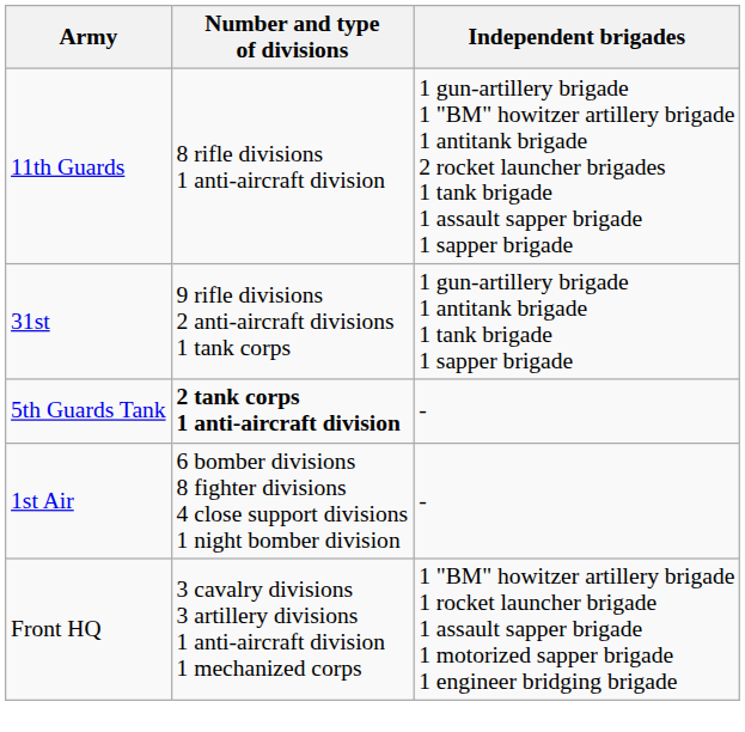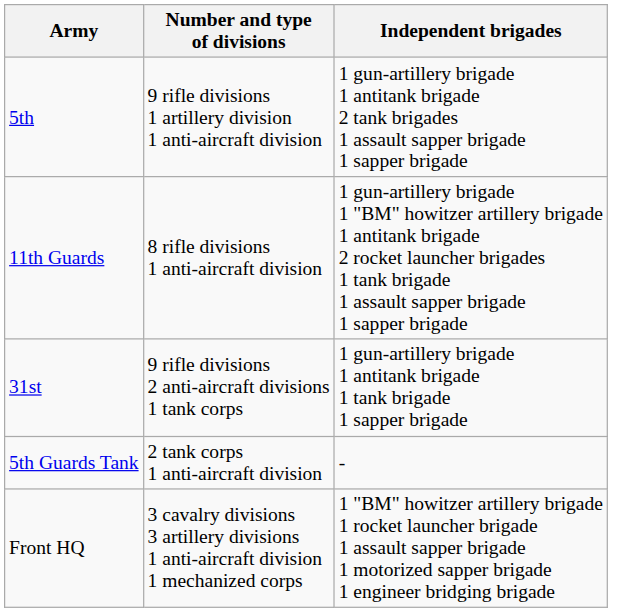+ row: 5th | 9 rifle divisions 1 artillery division 1 anti-aircraft division | 1 gun-artillery brigade 1 antitank brigade 2 tank brigades 1 assault sapper brigade 1 sapper brigade
5th Guards Tank | Number and type of divisions: bold -> normal
- row: 1st Air | 6 bomber divisions 8 fighter divisions 4 close support divisions 1 night bomber division | -
